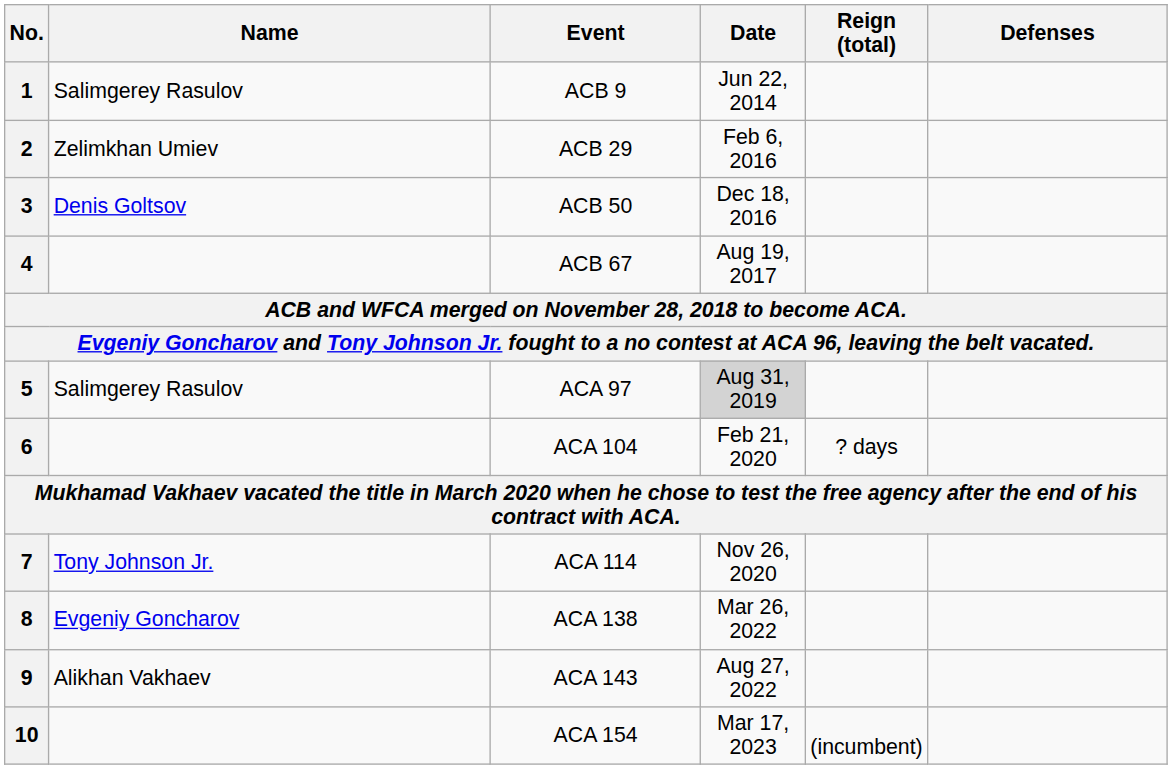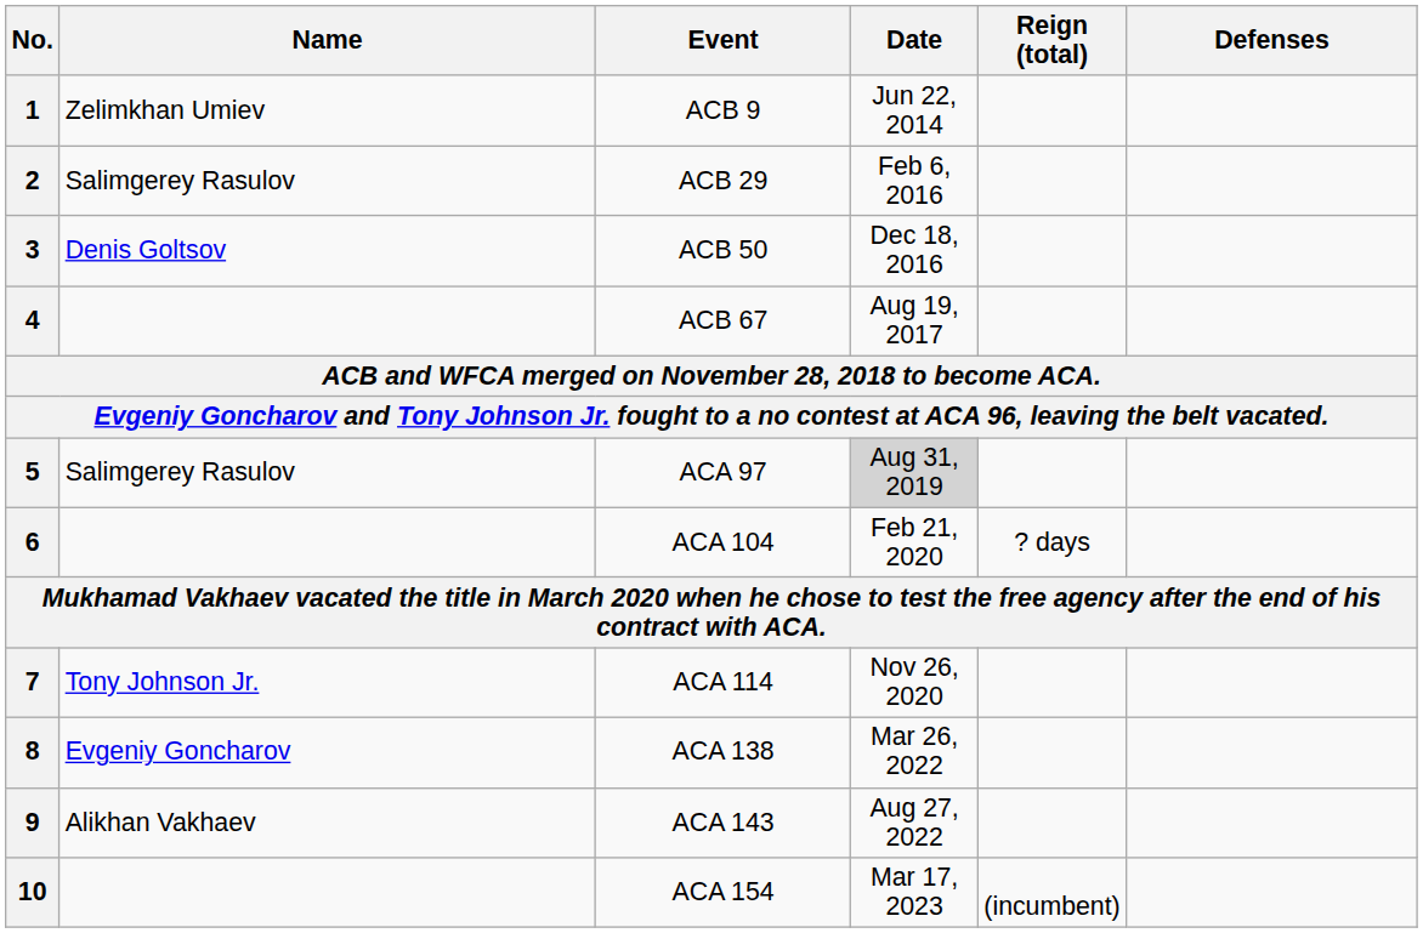1 | Name: Salimgerey Rasulov -> Zelimkhan Umiev
2 | Name: Zelimkhan Umiev -> Salimgerey Rasulov
